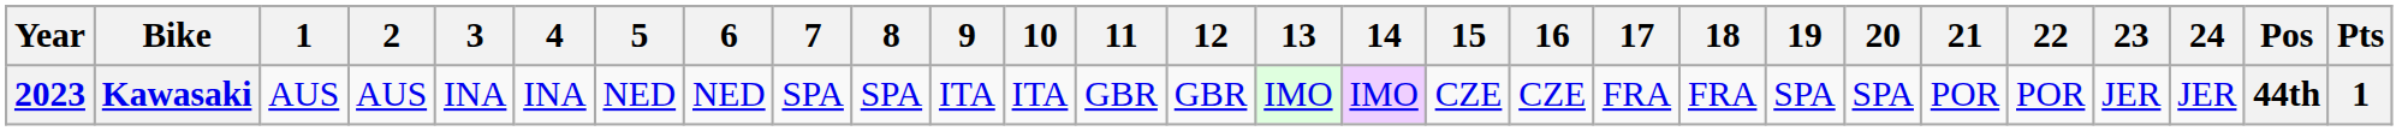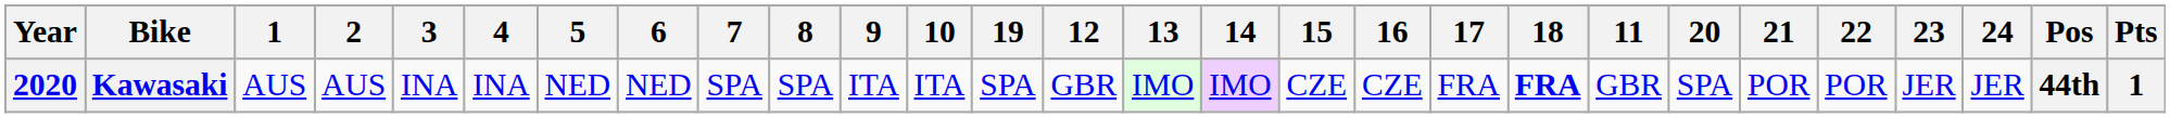columns swapped: 11 <-> 19
Kawasaki | Year: 2023 -> 2020
Kawasaki | 18: normal -> bold
